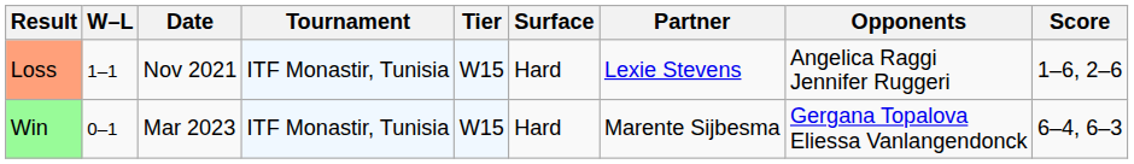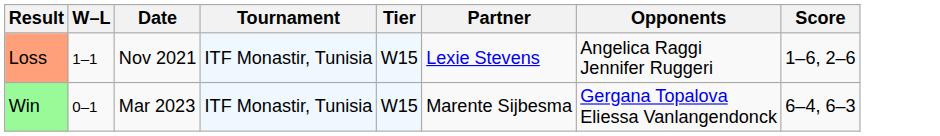- column: Surface | Hard | Hard
